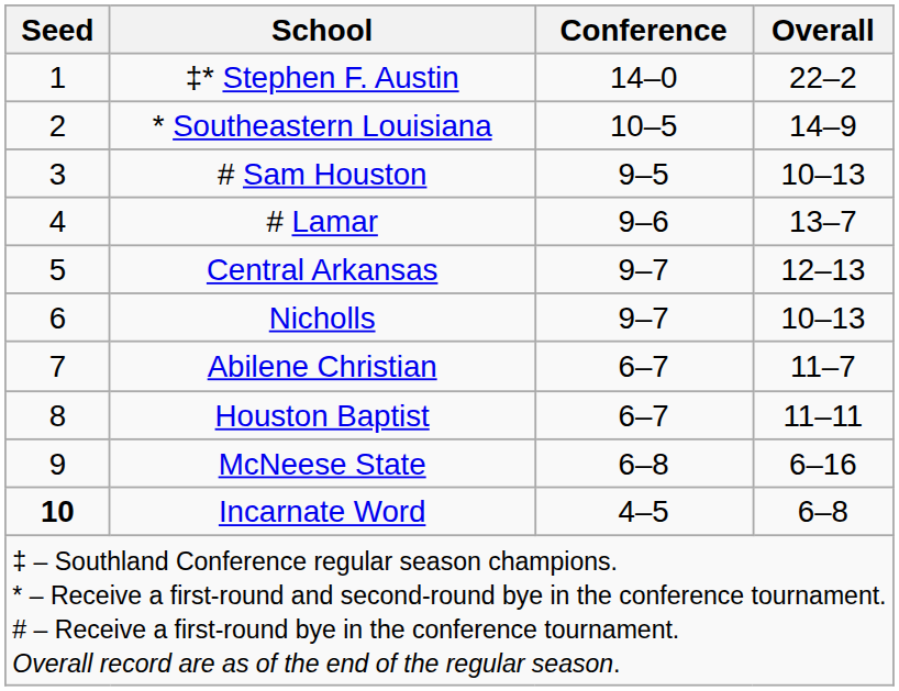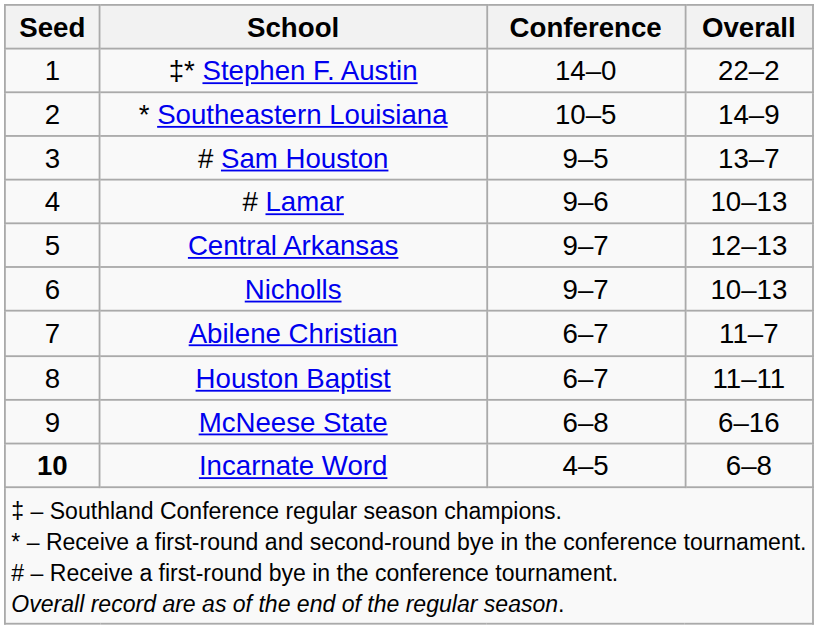# Sam Houston | Overall: 10–13 -> 13–7
# Lamar | Overall: 13–7 -> 10–13
